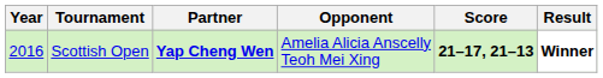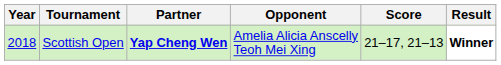Scottish Open | Year: 2016 -> 2018
Scottish Open | Score: bold -> normal
